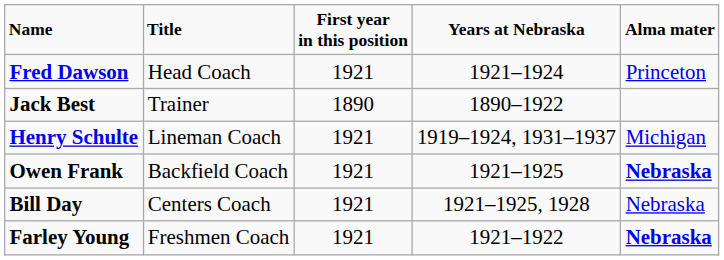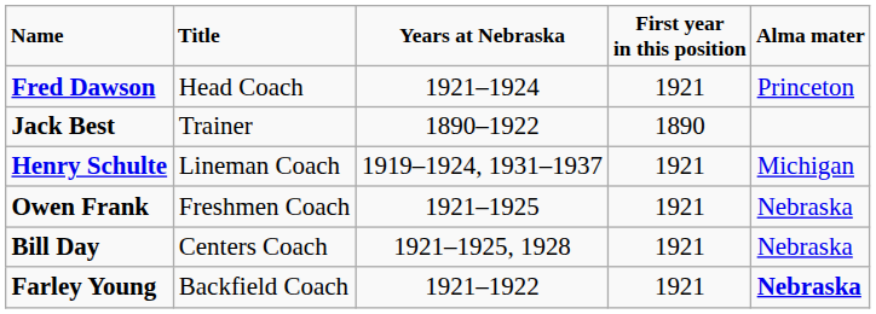columns swapped: First year in this position <-> Years at Nebraska
Owen Frank | Title: Backfield Coach -> Freshmen Coach
Owen Frank | Alma mater: bold -> normal
Farley Young | Title: Freshmen Coach -> Backfield Coach
